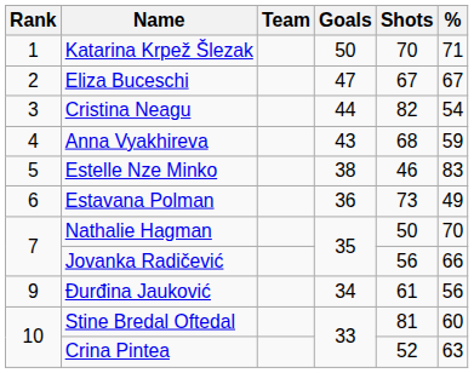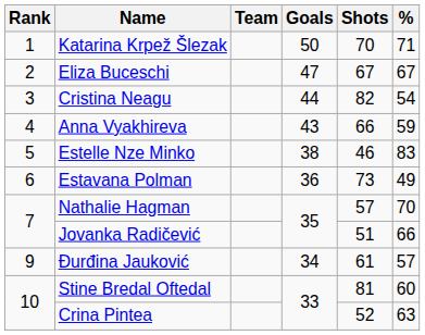Anna Vyakhireva | Shots: 68 -> 66
Nathalie Hagman | Shots: 50 -> 57
Jovanka Radičević | Shots: 56 -> 51
Đurđina Jauković | %: 56 -> 57
